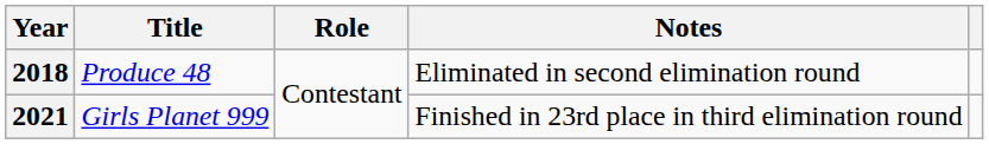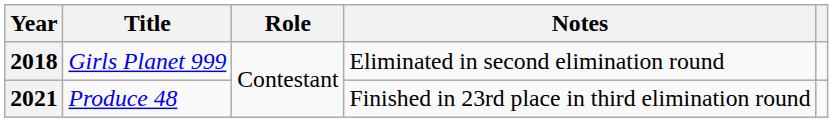2018 | Title: Produce 48 -> Girls Planet 999
2021 | Title: Girls Planet 999 -> Produce 48
